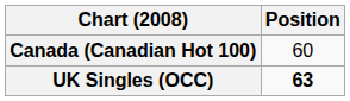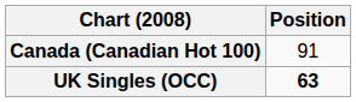Canada (Canadian Hot 100) | Position: 60 -> 91
